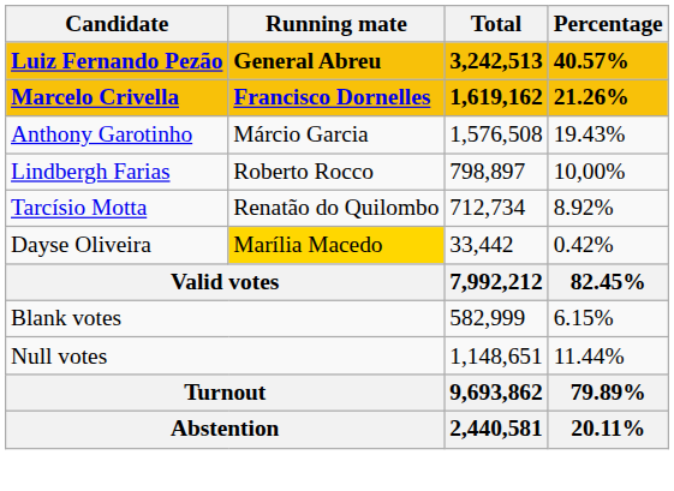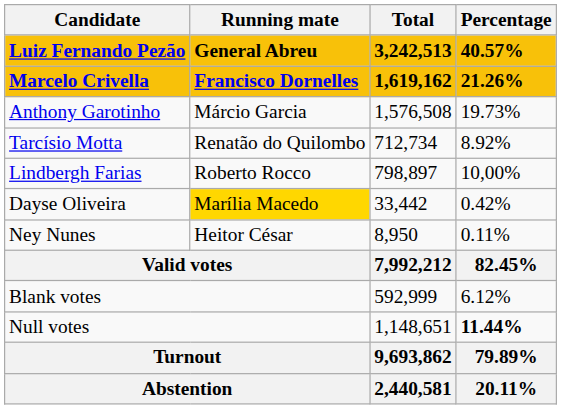Anthony Garotinho | Percentage: 19.43% -> 19.73%
rows swapped: Lindbergh Farias <-> Tarcísio Motta
+ row: Ney Nunes | Heitor César | 8,950 | 0.11%
Blank votes | Total: 582,999 -> 592,999
Blank votes | Percentage: 6.15% -> 6.12%
Null votes | Percentage: normal -> bold
